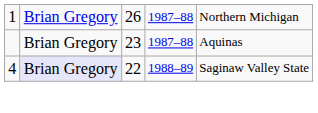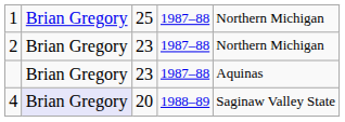1 | column 3: 26 -> 25
+ row: 2 | Brian Gregory | 23 | 1987–88 | Northern Michigan
4 | column 3: 22 -> 20
